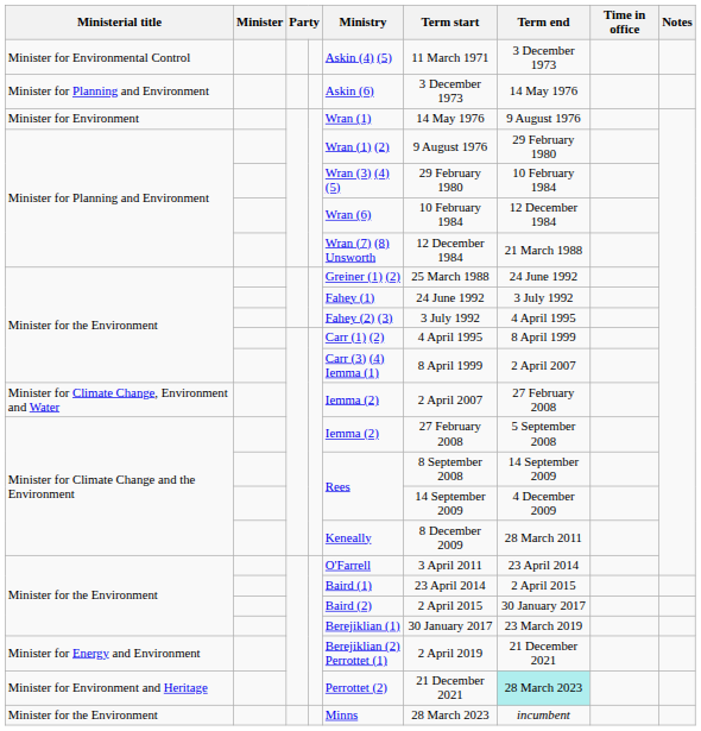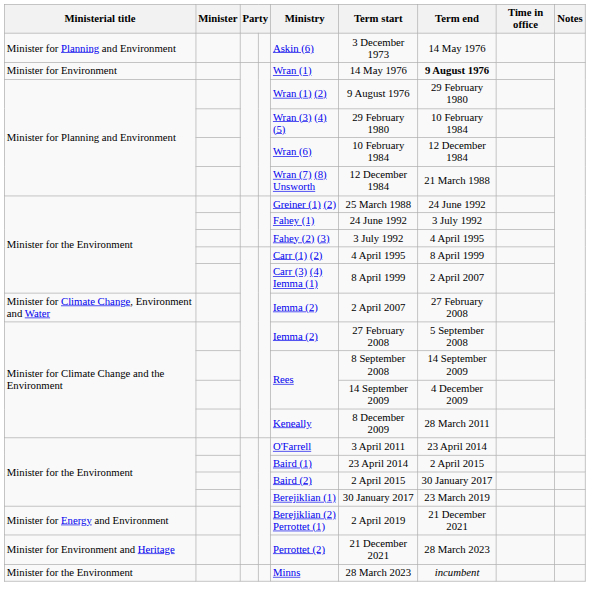- row: Minister for Environmental Control | Askin (4) (5) | 11 March 1971 | 3 December 1973
Minister for Environment | Term end: normal -> bold
Minister for Environment and Heritage | Term end: paleturquoise background -> no background
